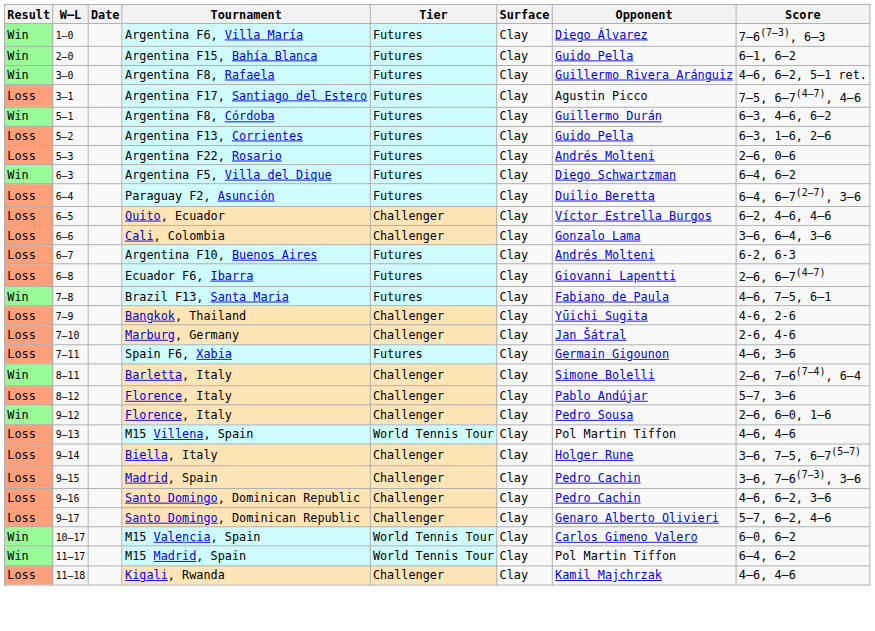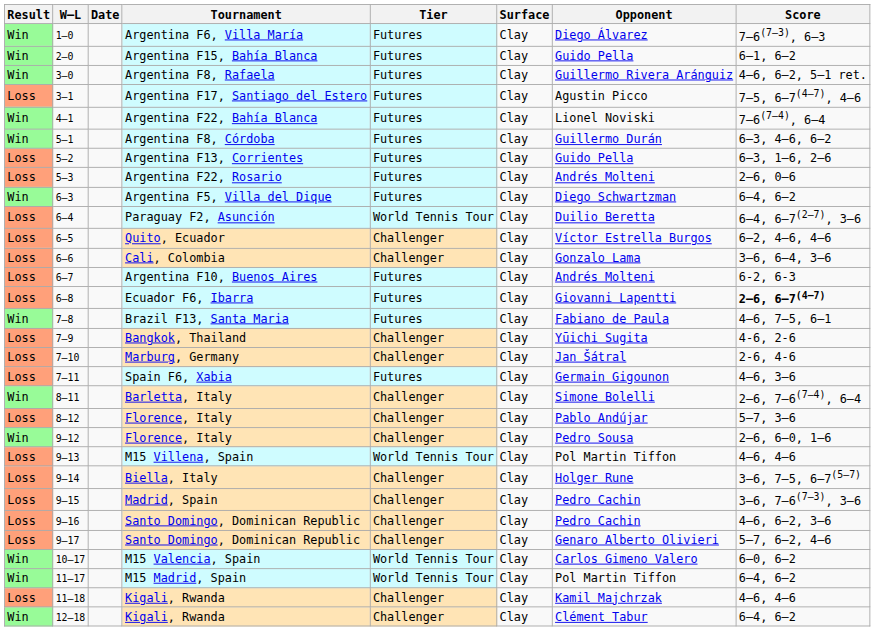+ row: Win | 4–1 | Argentina F22, Bahía Blanca | Futures | Clay | Lionel Noviski | 7–6(7–4), 6–4
Paraguay F2, Asunción | Tier: Futures -> World Tennis Tour
Ecuador F6, Ibarra | Score: normal -> bold
+ row: Win | 12–18 | Kigali, Rwanda | Challenger | Clay | Clément Tabur | 6–4, 6–2
